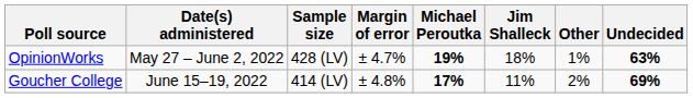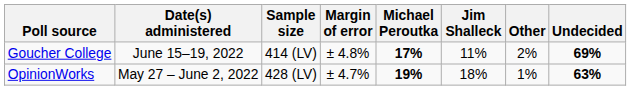rows swapped: Goucher College <-> OpinionWorks
